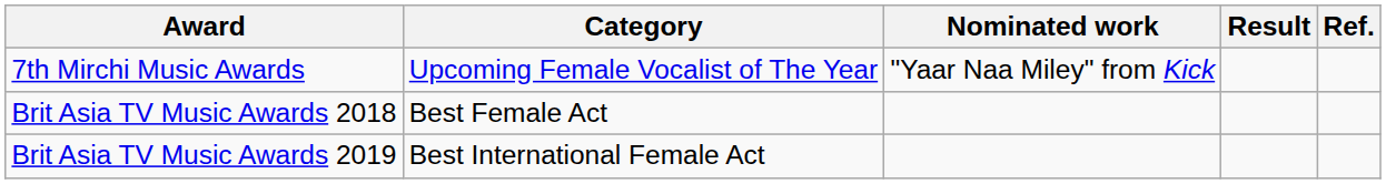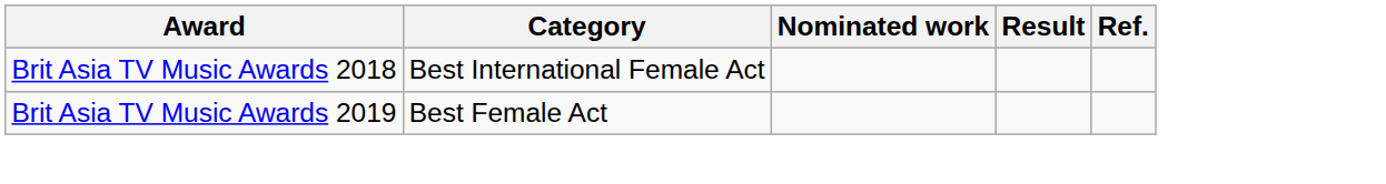- row: 7th Mirchi Music Awards | Upcoming Female Vocalist of The Year | "Yaar Naa Miley" from Kick
Brit Asia TV Music Awards 2018 | Category: Best Female Act -> Best International Female Act
Brit Asia TV Music Awards 2019 | Category: Best International Female Act -> Best Female Act
